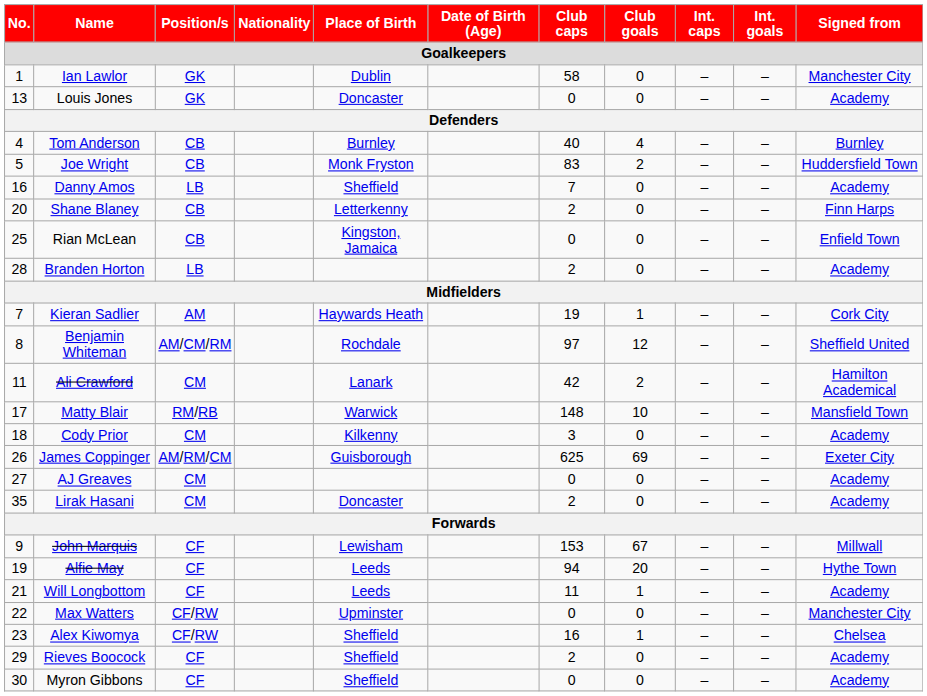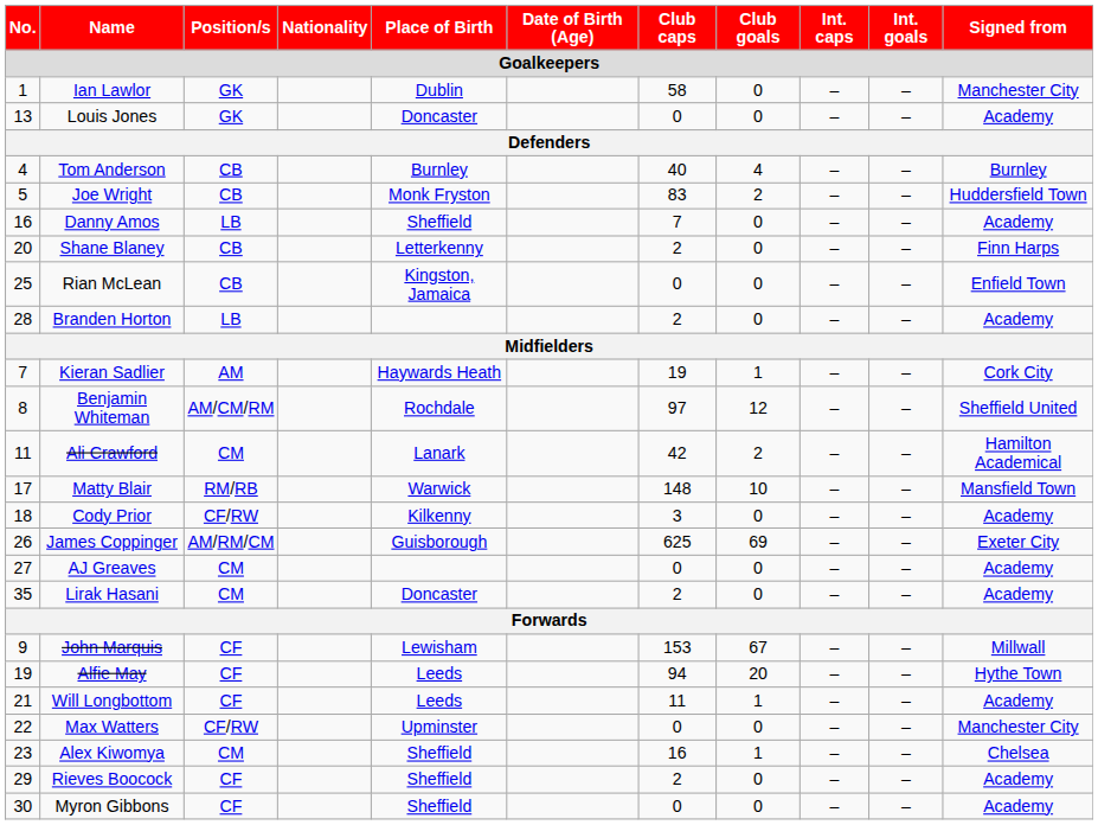Cody Prior | Position/s: CM -> CF/RW
Alex Kiwomya | Position/s: CF/RW -> CM
